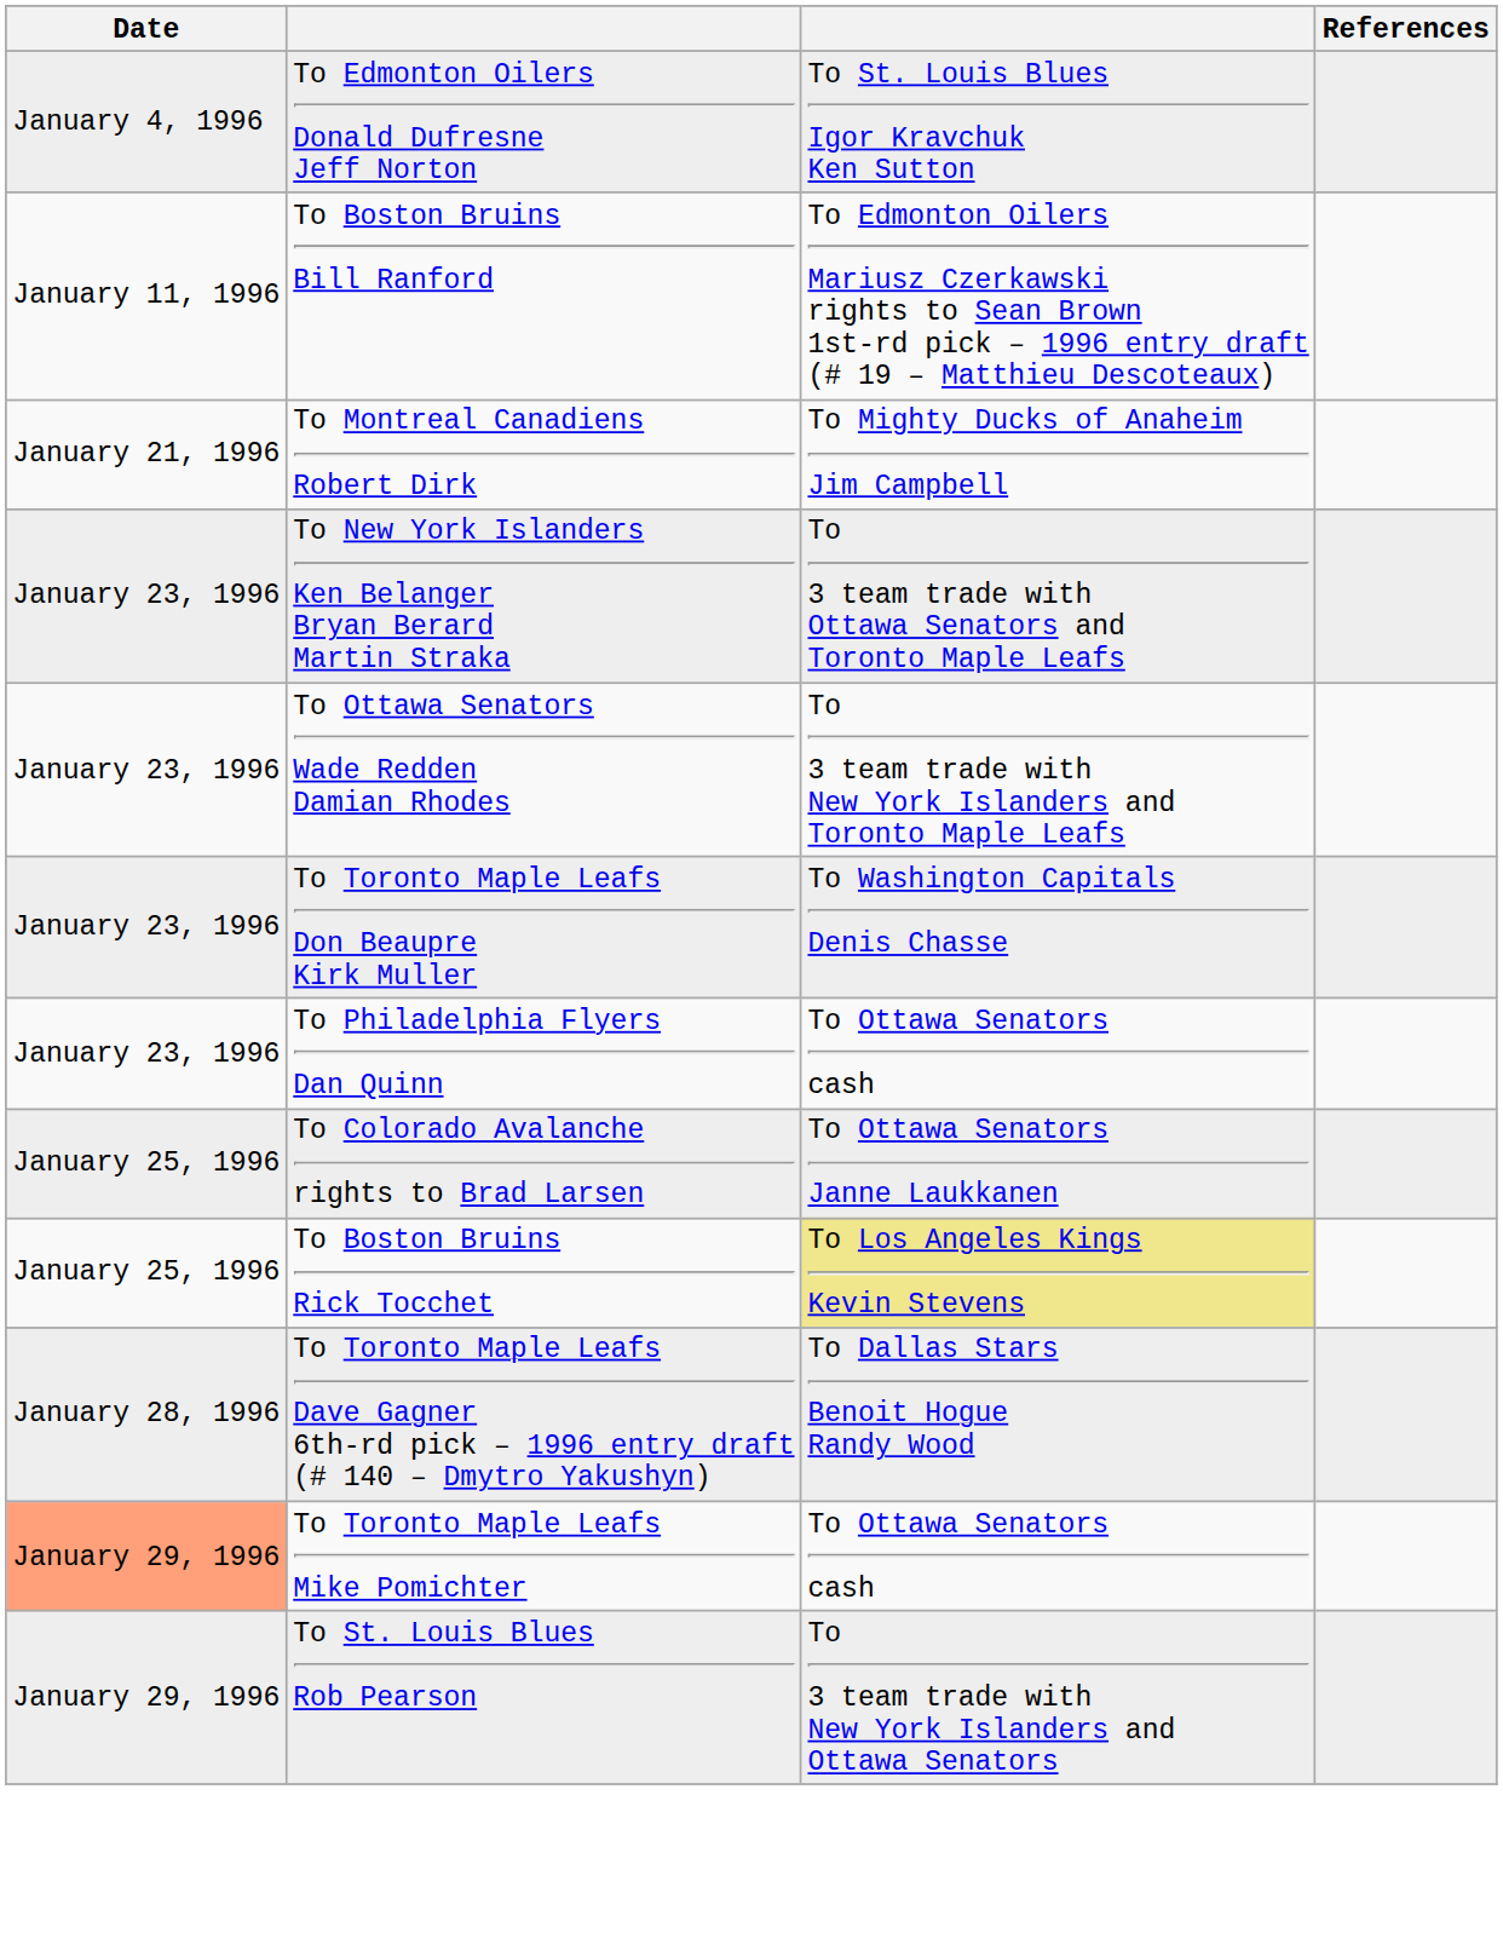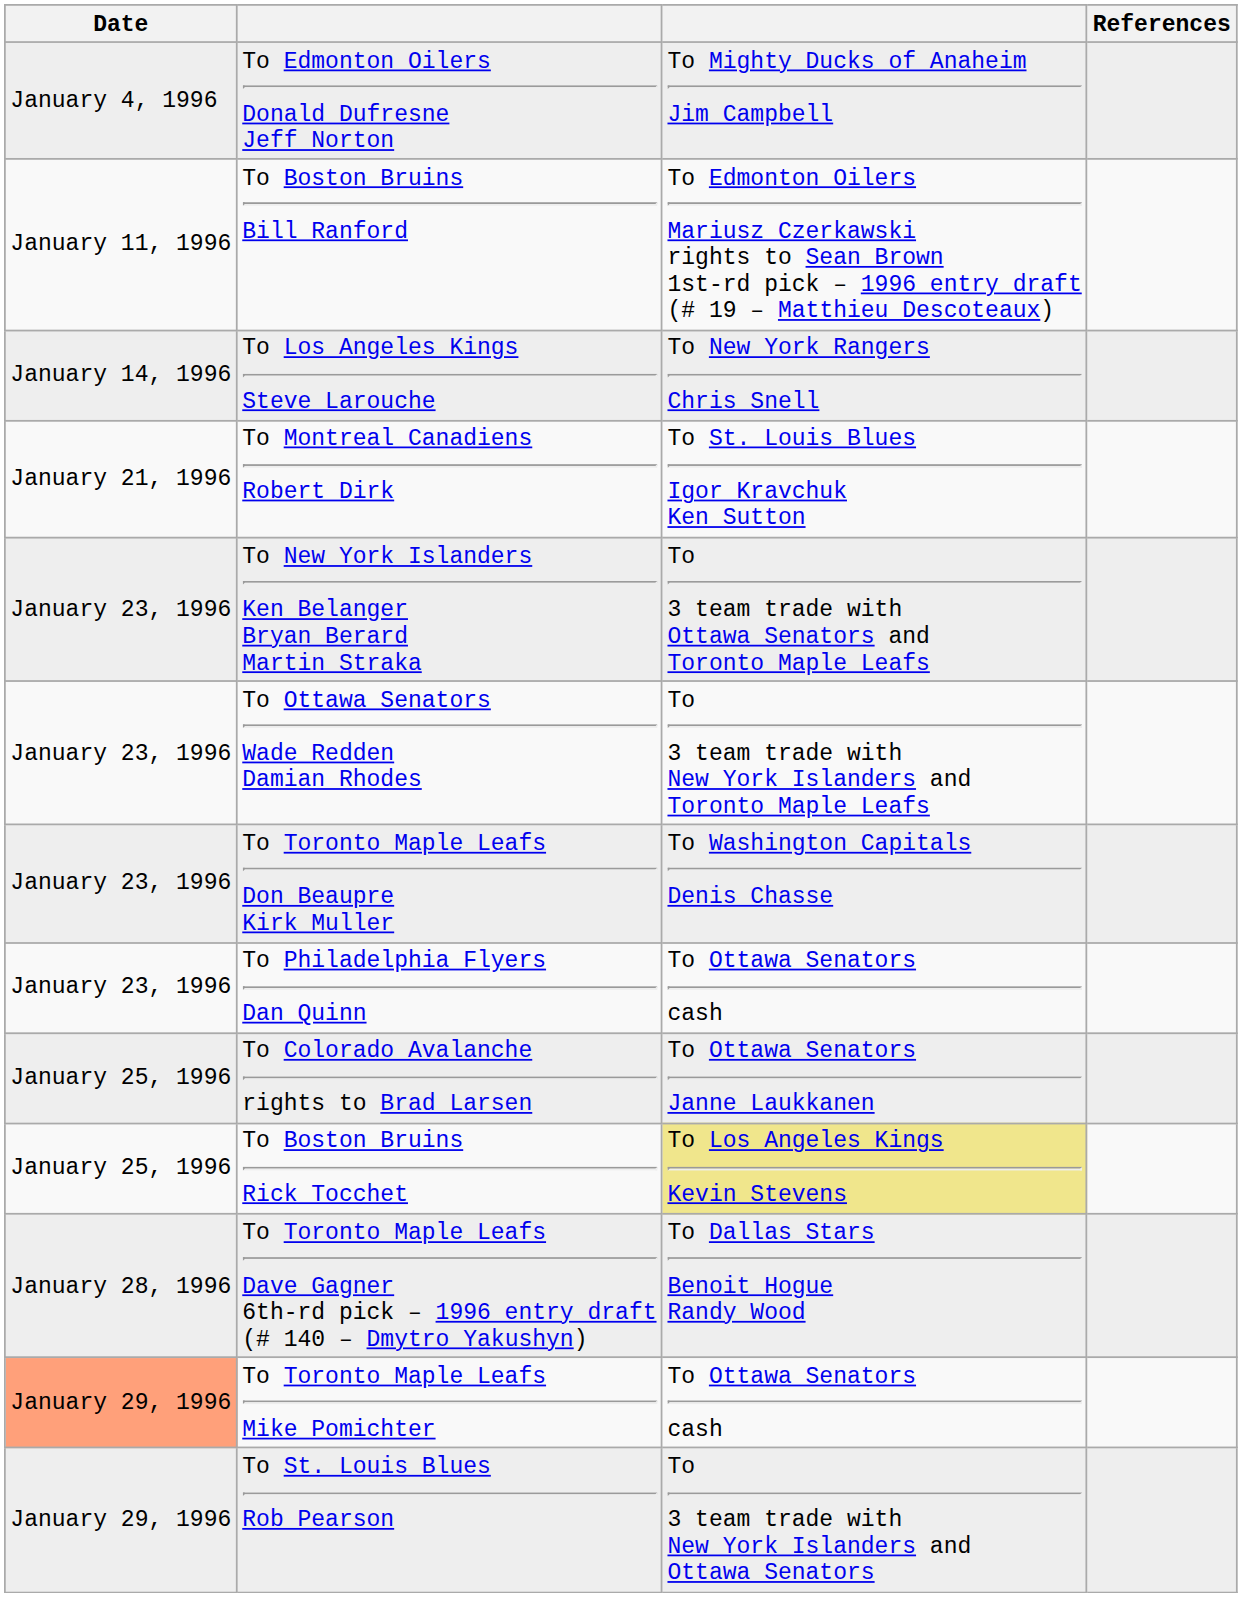To Edmonton Oilers Donald Dufresne Jeff Norton | column 3: To St. Louis Blues Igor Kravchuk Ken Sutton -> To Mighty Ducks of Anaheim Jim Campbell
+ row: January 14, 1996 | To Los Angeles Kings Steve Larouche | To New York Rangers Chris Snell
To Montreal Canadiens Robert Dirk | column 3: To Mighty Ducks of Anaheim Jim Campbell -> To St. Louis Blues Igor Kravchuk Ken Sutton
